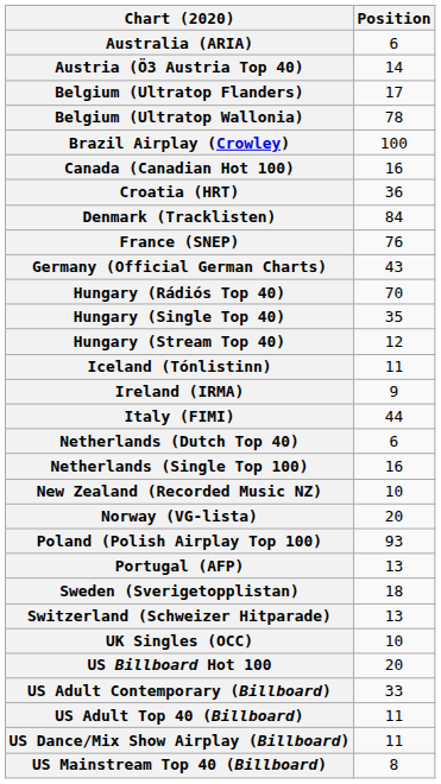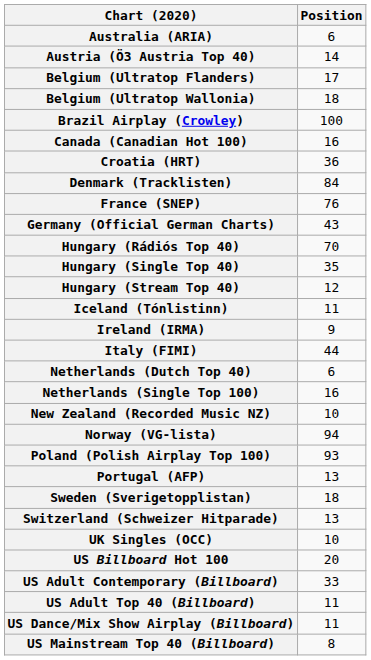Belgium (Ultratop Wallonia) | Position: 78 -> 18
Norway (VG-lista) | Position: 20 -> 94
